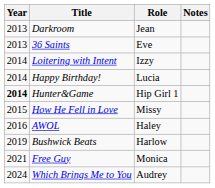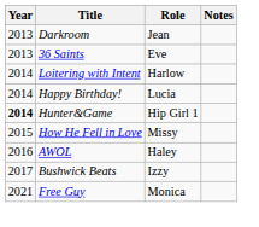Loitering with Intent | Role: Izzy -> Harlow
Bushwick Beats | Year: 2019 -> 2017
Bushwick Beats | Role: Harlow -> Izzy
- row: 2024 | Which Brings Me to You | Audrey
